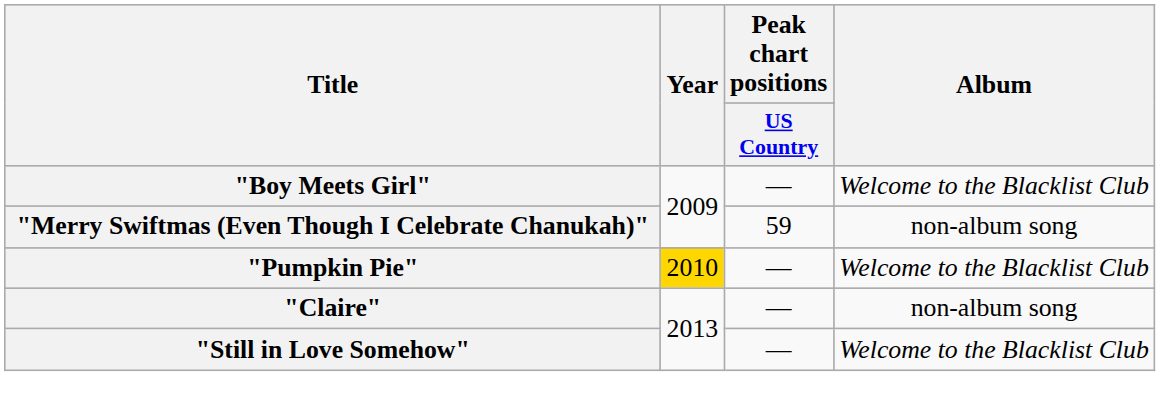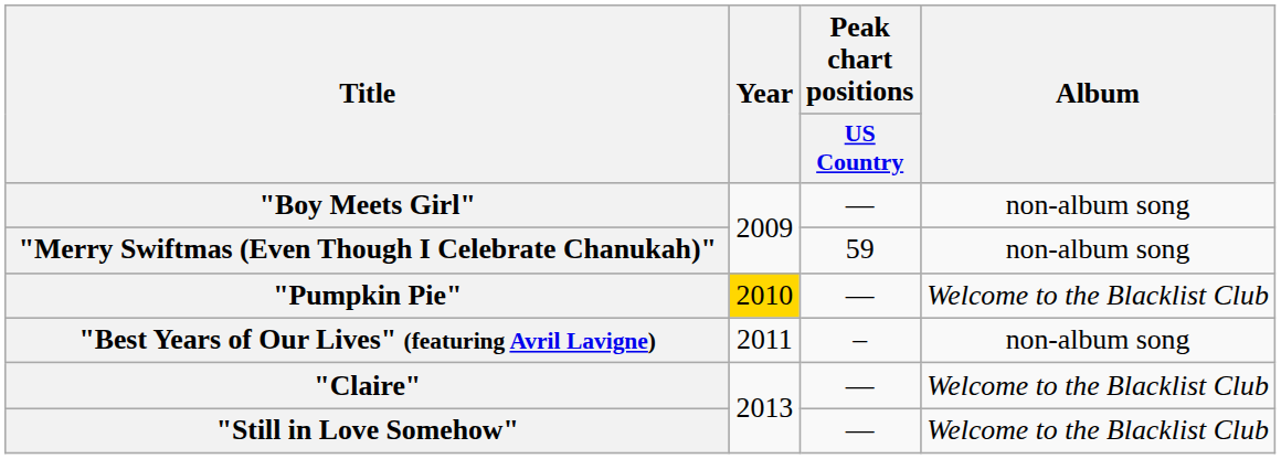"Boy Meets Girl" | Album: Welcome to the Blacklist Club -> non-album song
+ row: "Best Years of Our Lives" (featuring Avril Lavigne) | 2011 | – | non-album song
"Claire" | Album: non-album song -> Welcome to the Blacklist Club
